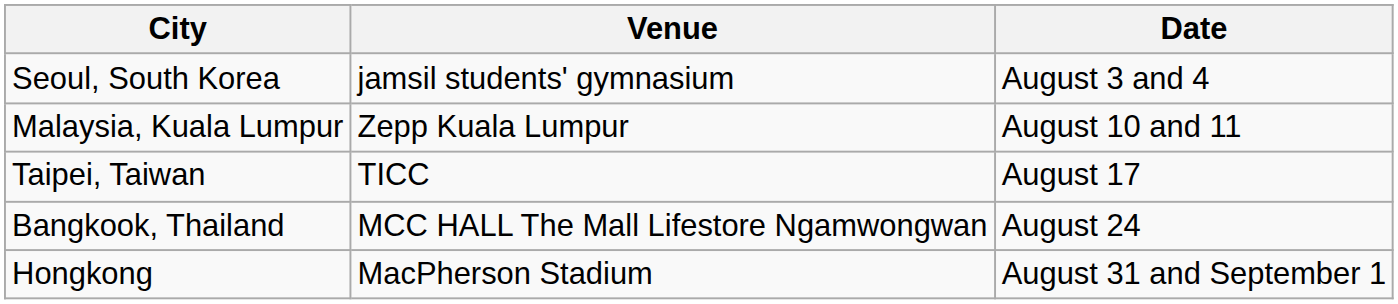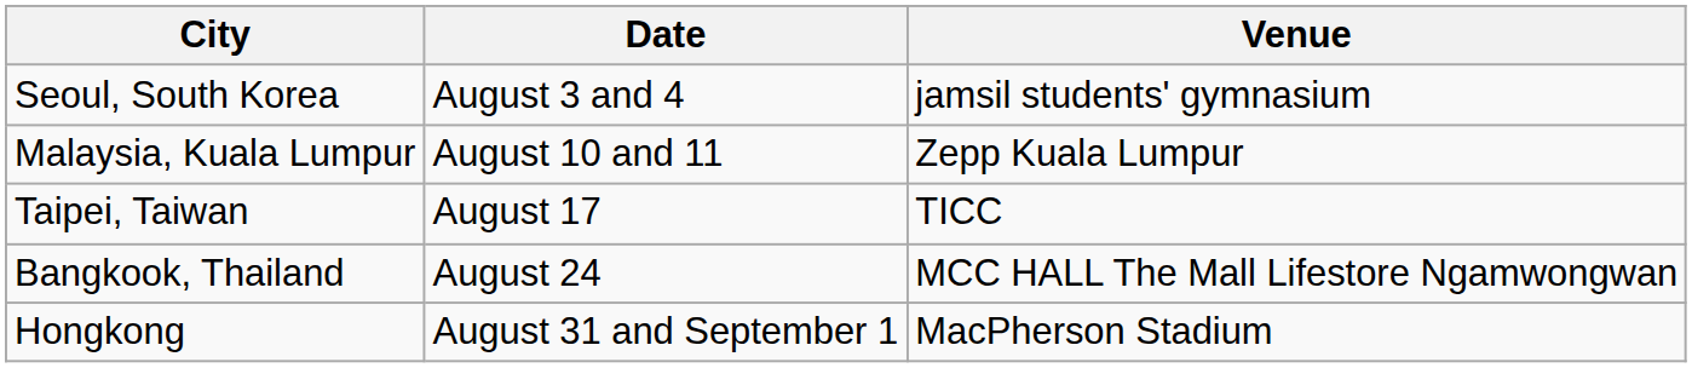columns swapped: Venue <-> Date
